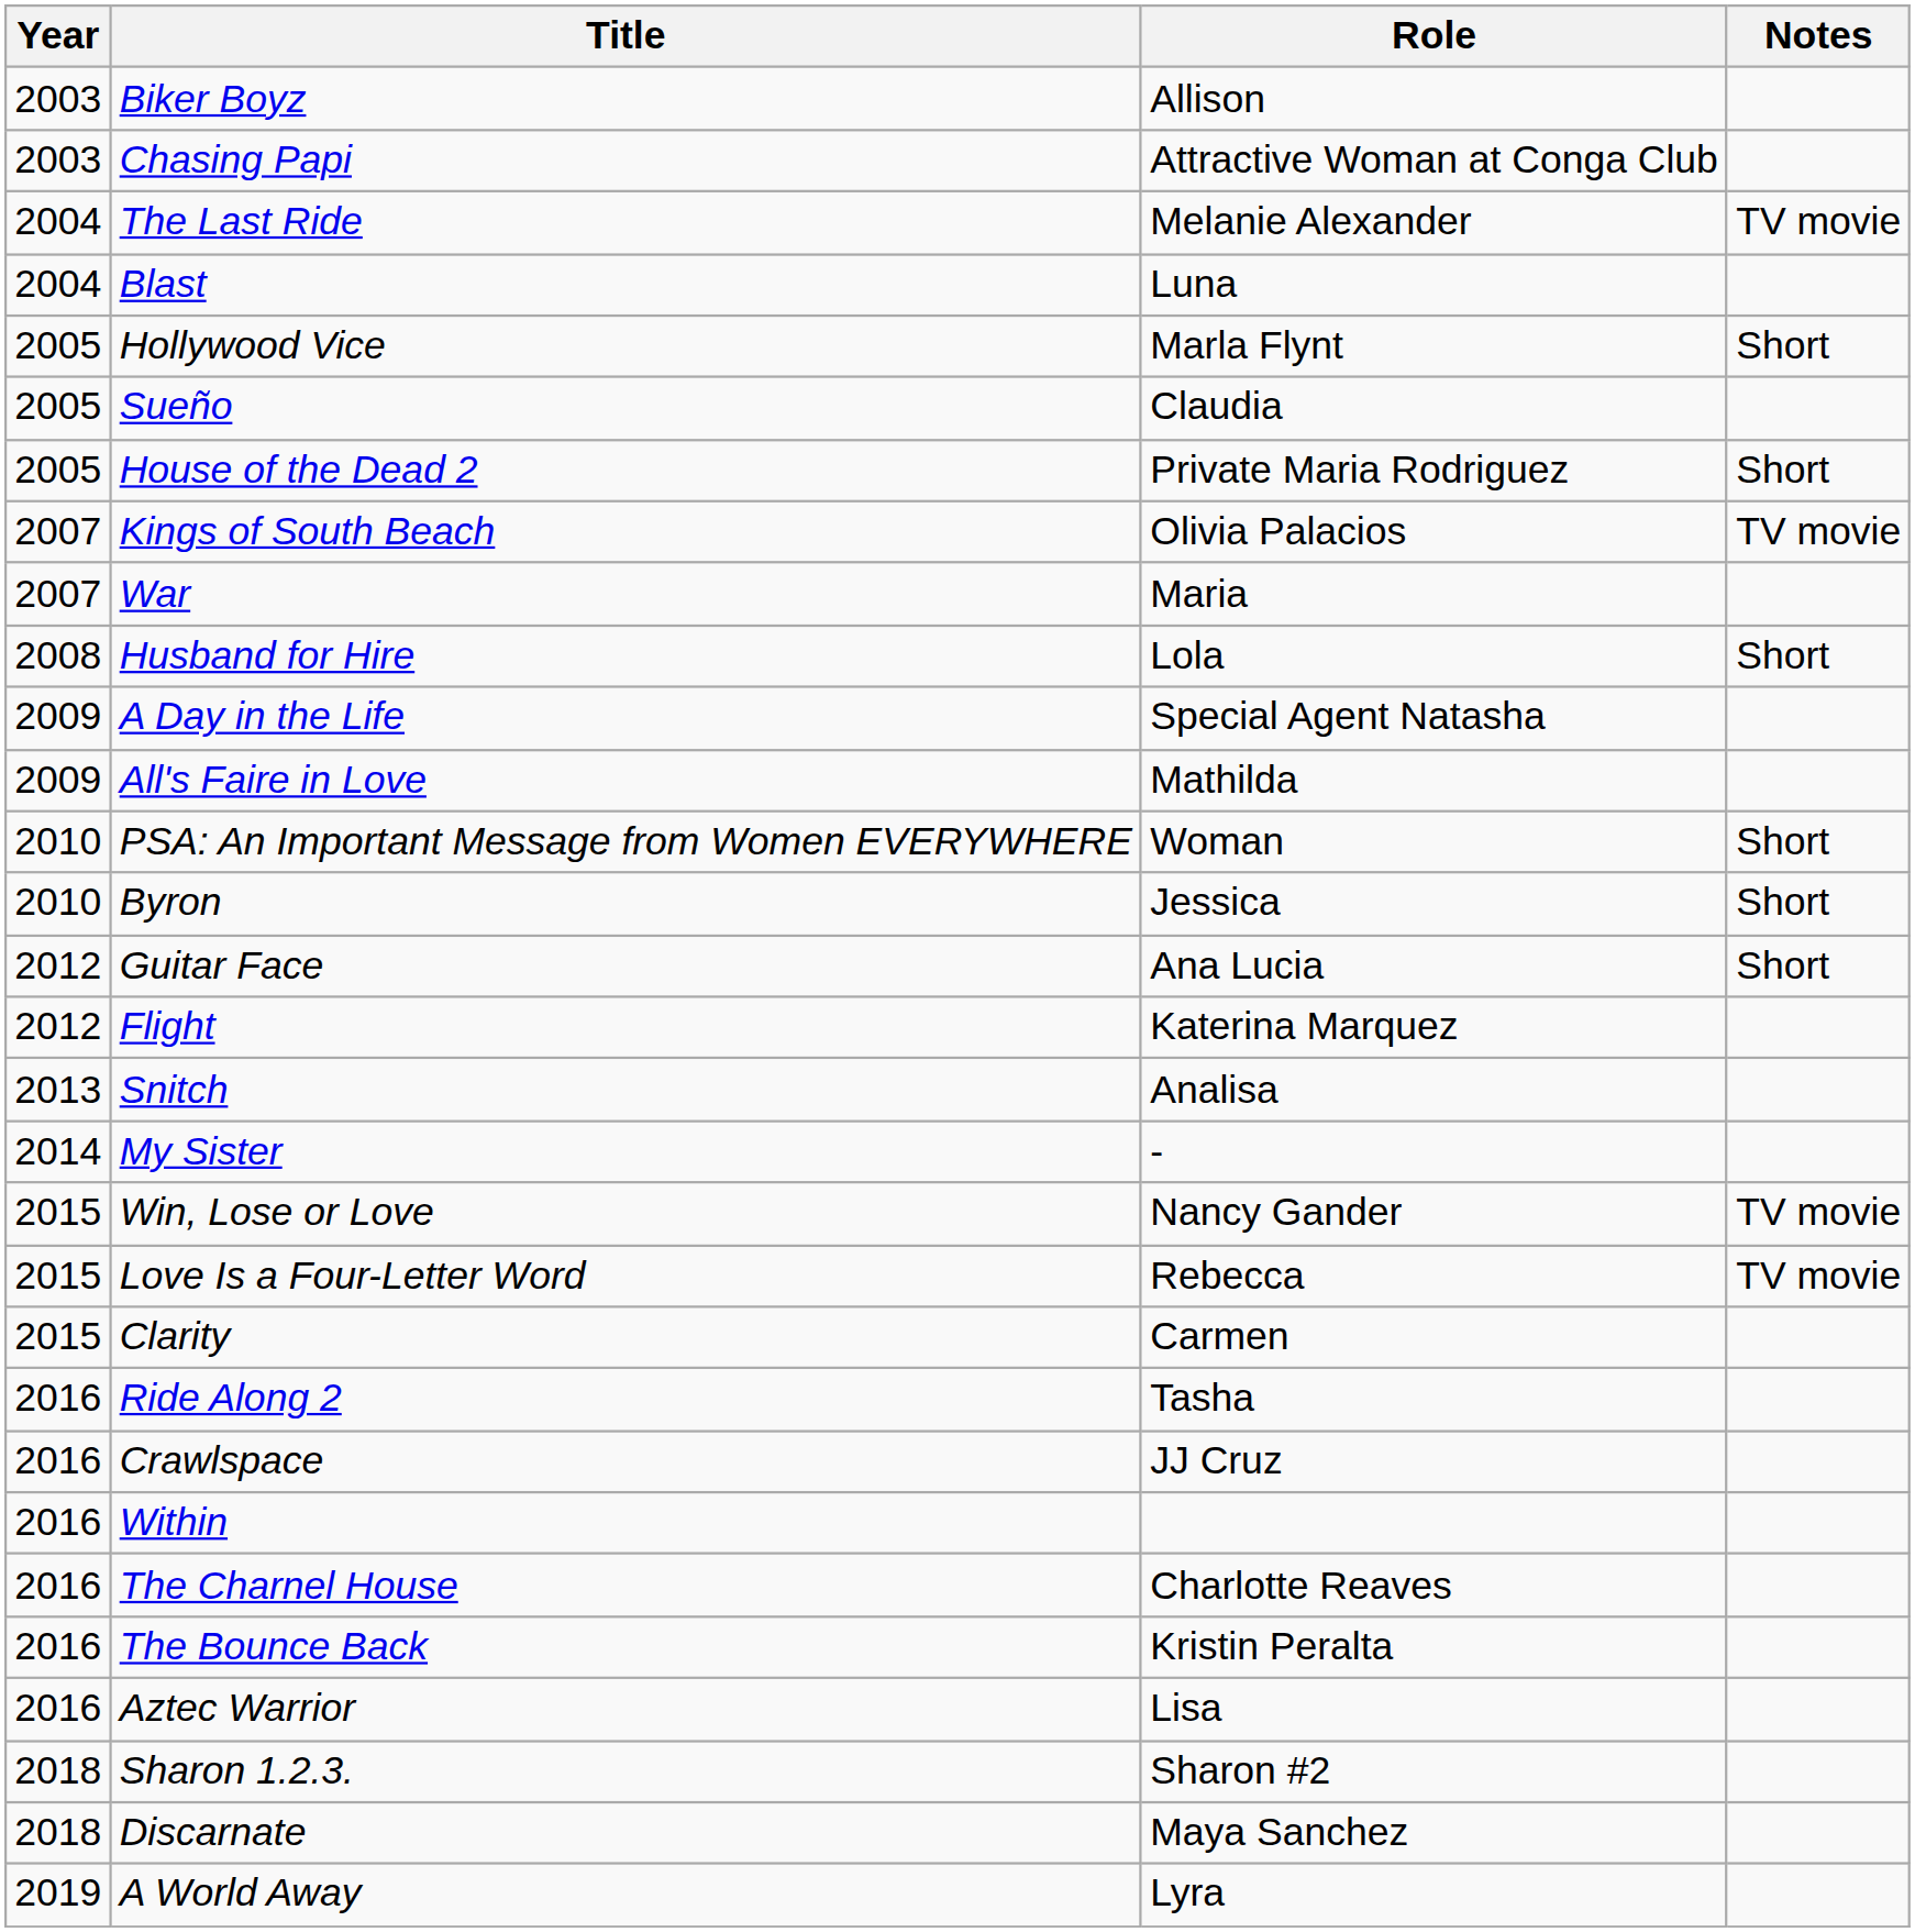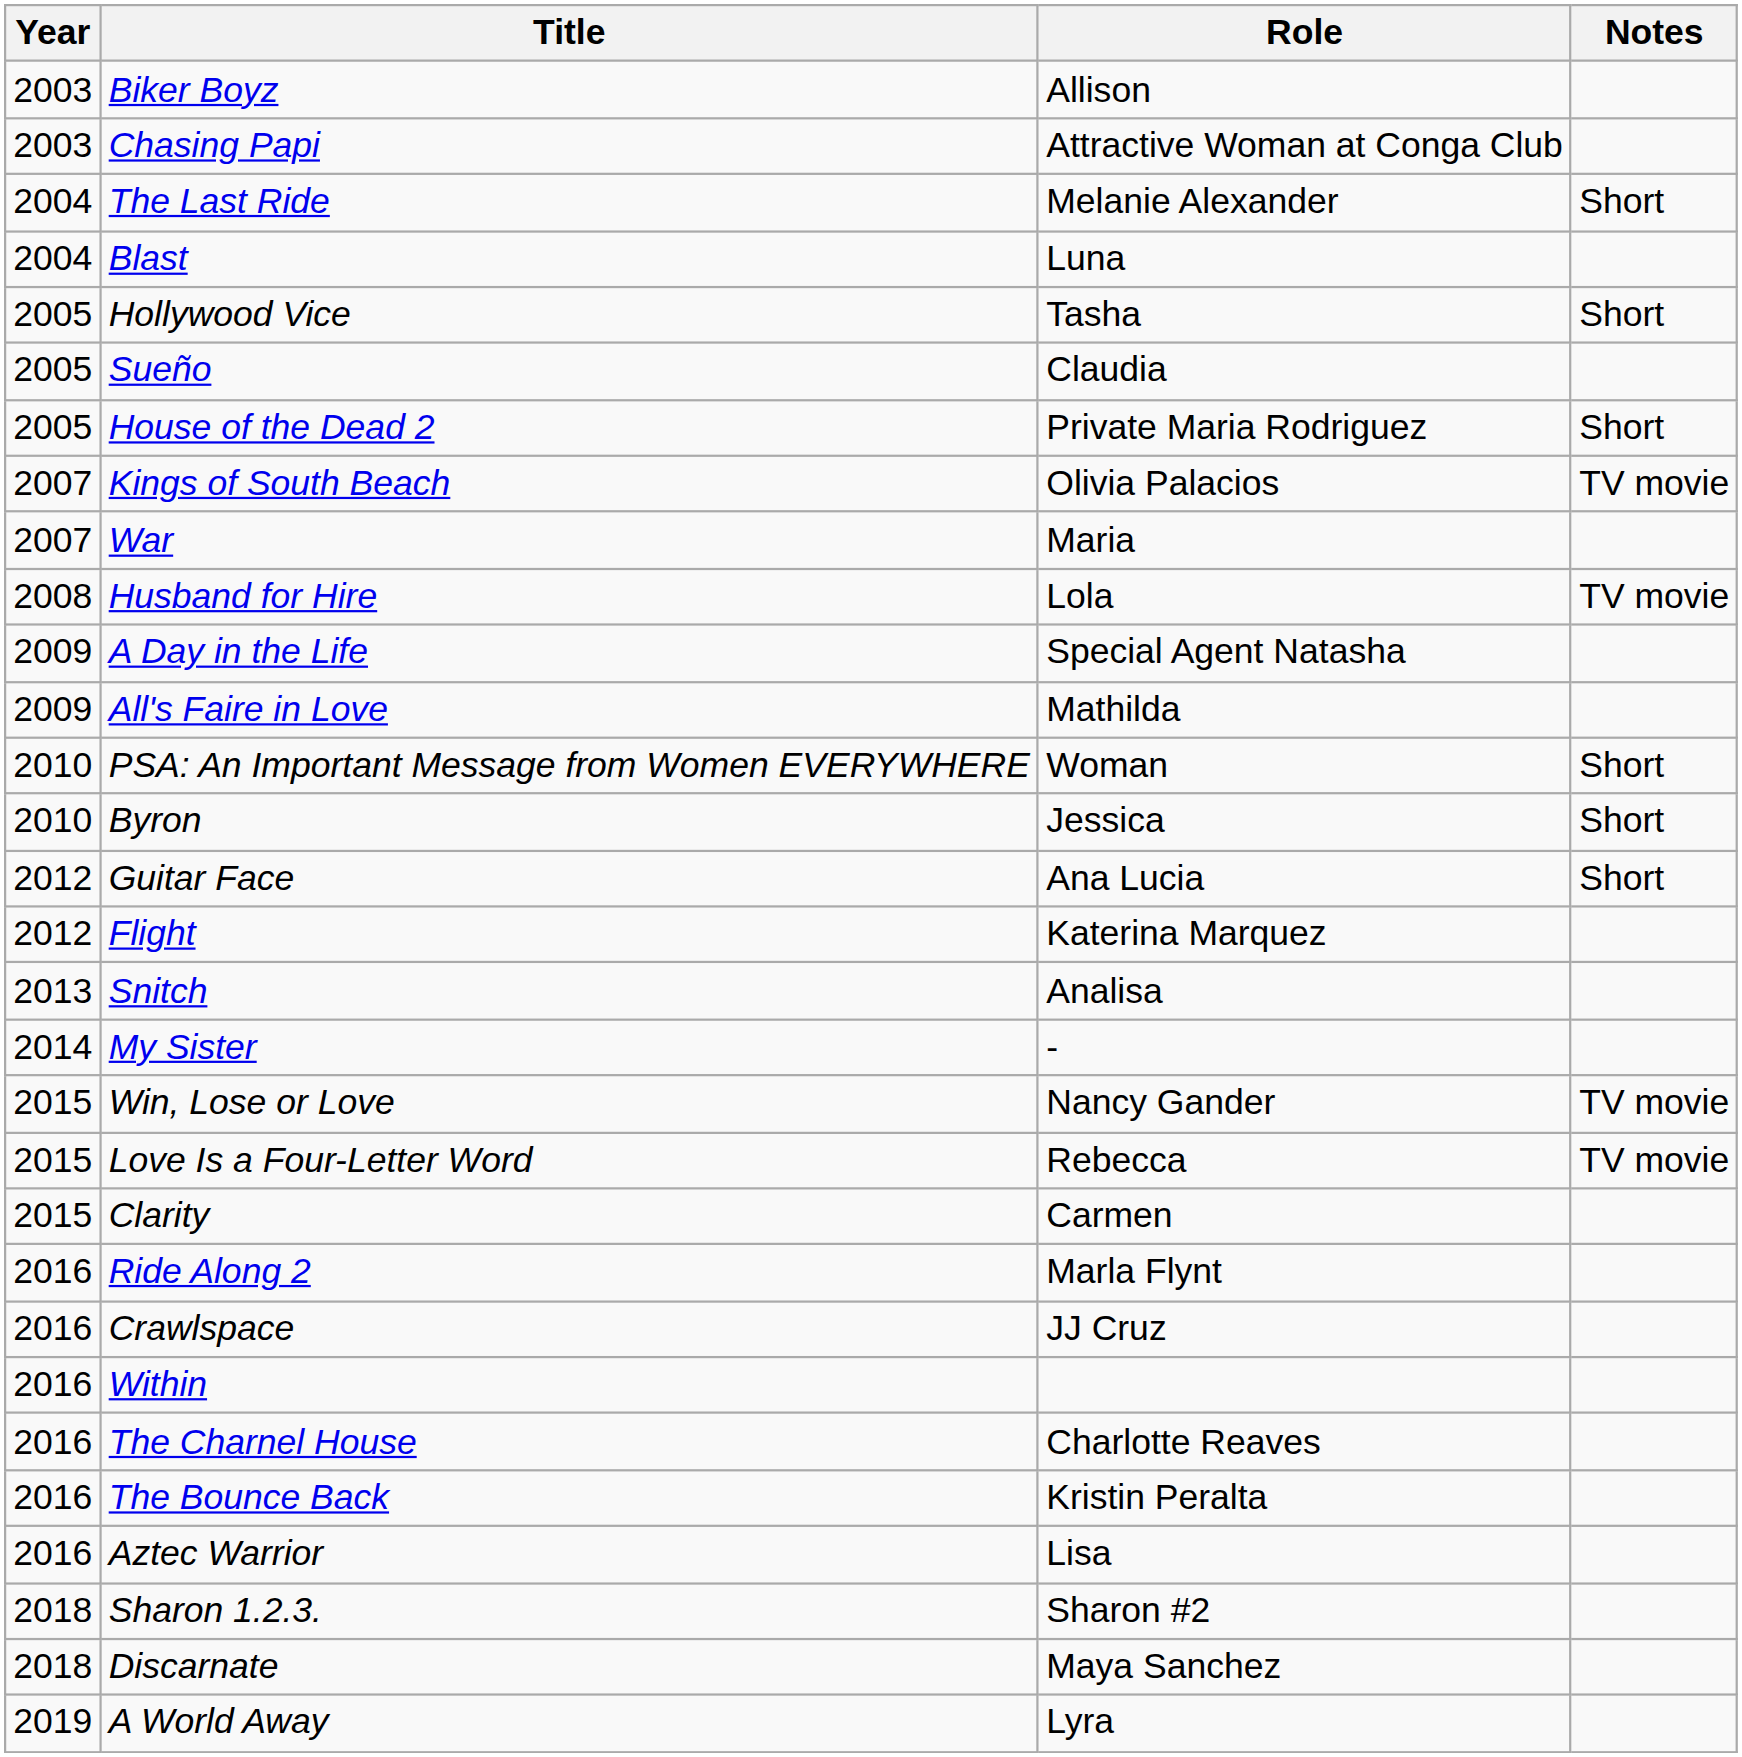The Last Ride | Notes: TV movie -> Short
Hollywood Vice | Role: Marla Flynt -> Tasha
Husband for Hire | Notes: Short -> TV movie
Ride Along 2 | Role: Tasha -> Marla Flynt
